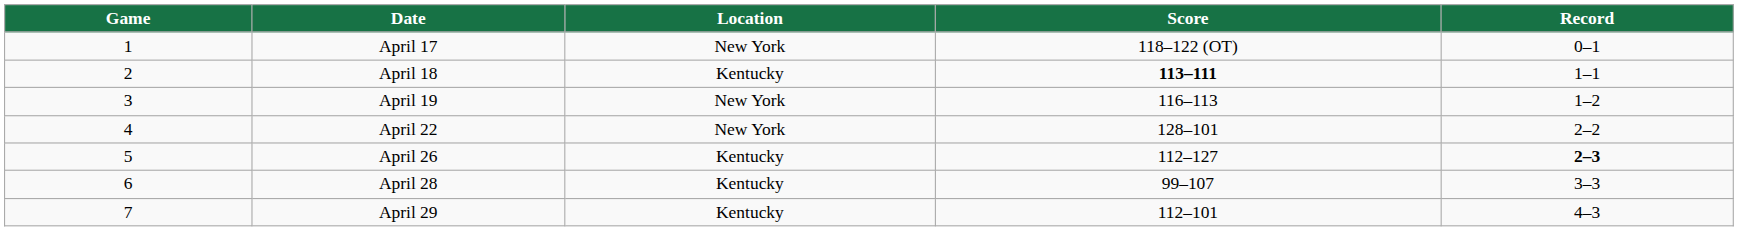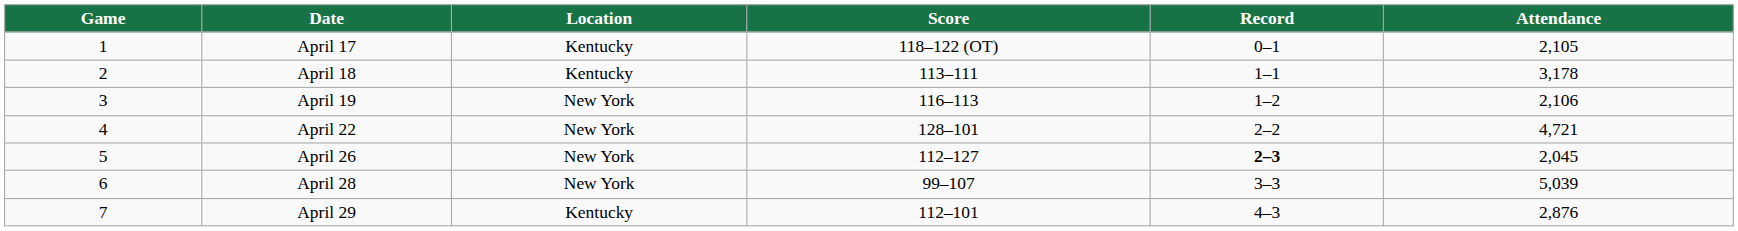+ column: Attendance | 2,105 | 3,178 | 2,106 | 4,721 | 2,045 | 5,039 | 2,876
April 17 | Location: New York -> Kentucky
April 18 | Score: bold -> normal
April 26 | Location: Kentucky -> New York
April 28 | Location: Kentucky -> New York
